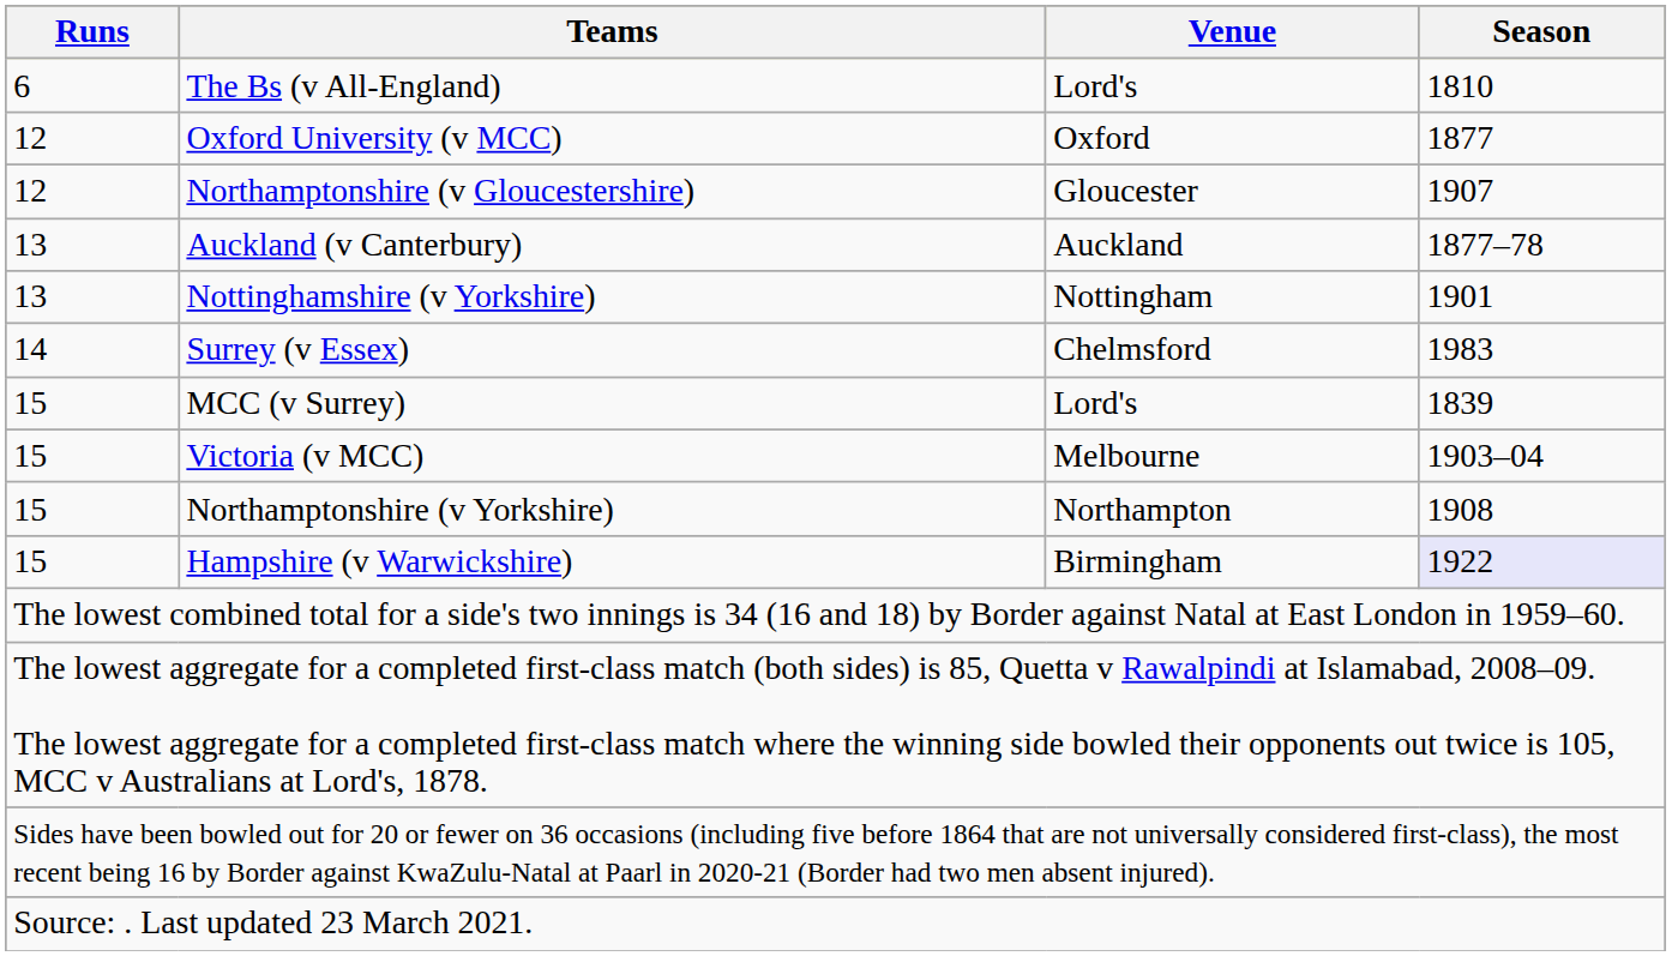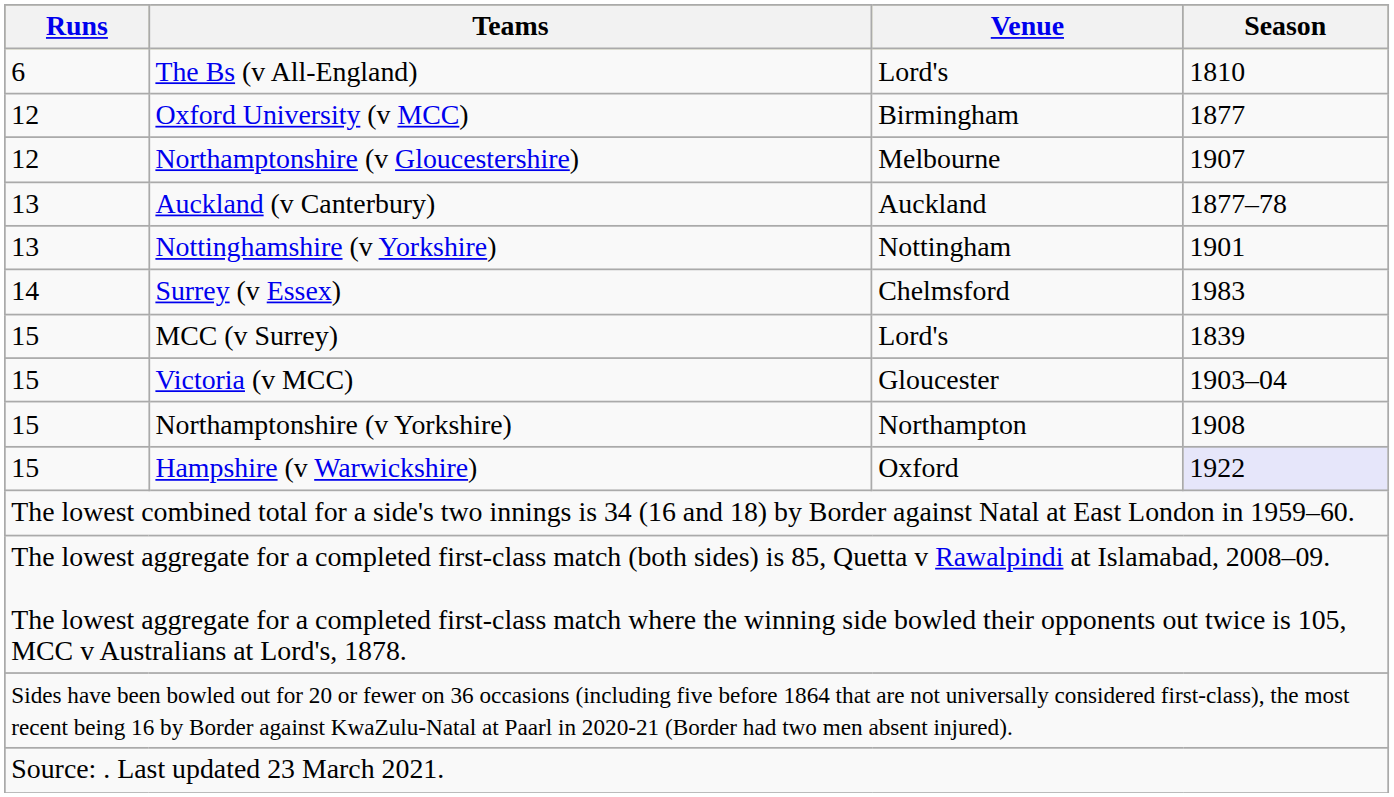Oxford University (v MCC) | Venue: Oxford -> Birmingham
Northamptonshire (v Gloucestershire) | Venue: Gloucester -> Melbourne
Victoria (v MCC) | Venue: Melbourne -> Gloucester
Hampshire (v Warwickshire) | Venue: Birmingham -> Oxford
